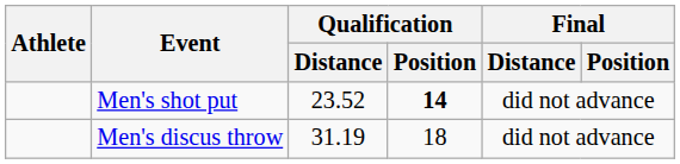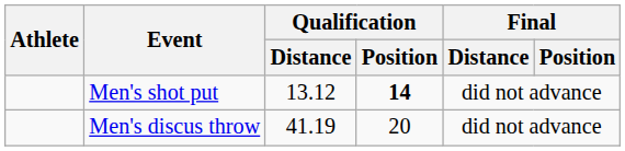Men's shot put | Qualification / Distance: 23.52 -> 13.12
Men's discus throw | Qualification / Distance: 31.19 -> 41.19
Men's discus throw | Qualification / Position: 18 -> 20
